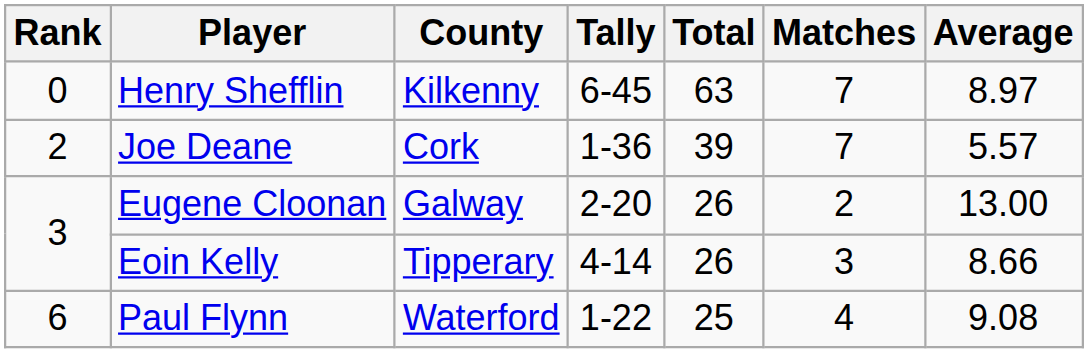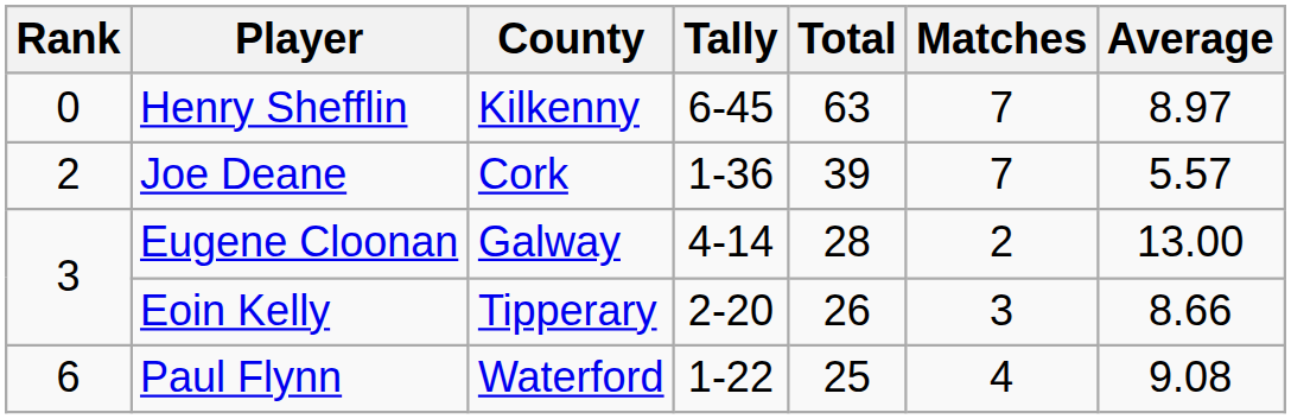Eugene Cloonan | Tally: 2-20 -> 4-14
Eugene Cloonan | Total: 26 -> 28
Eoin Kelly | Tally: 4-14 -> 2-20
